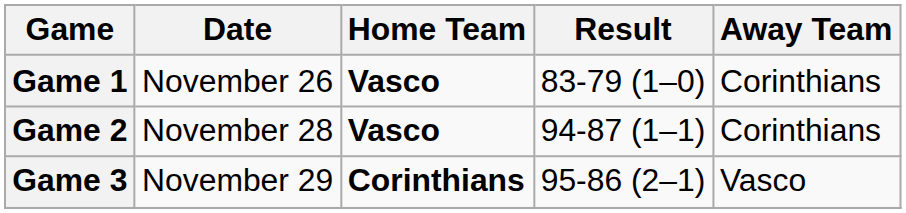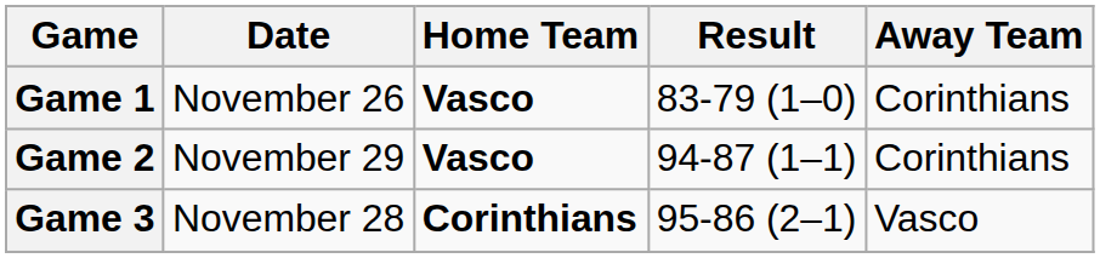Game 2 | Date: November 28 -> November 29
Game 3 | Date: November 29 -> November 28
